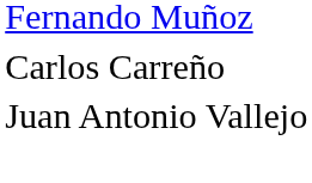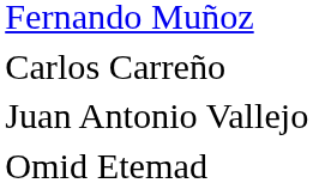+ row: Omid Etemad
